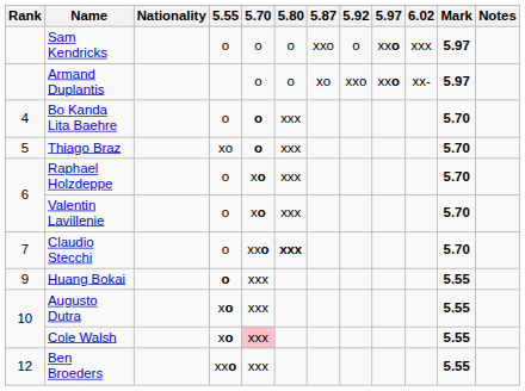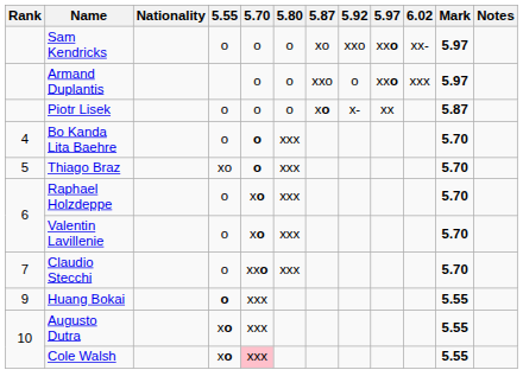Sam Kendricks | 5.87: xxo -> xo
Sam Kendricks | 5.92: o -> xxo
Sam Kendricks | 6.02: xxx -> xx-
Armand Duplantis | 5.87: xo -> xxo
Armand Duplantis | 5.92: xxo -> o
Armand Duplantis | 6.02: xx- -> xxx
+ row: Piotr Lisek | o | o | o | xo | x- | xx | 5.87
Claudio Stecchi | 5.80: bold -> normal
- row: 12 | Ben Broeders | xxo | xxx | 5.55
